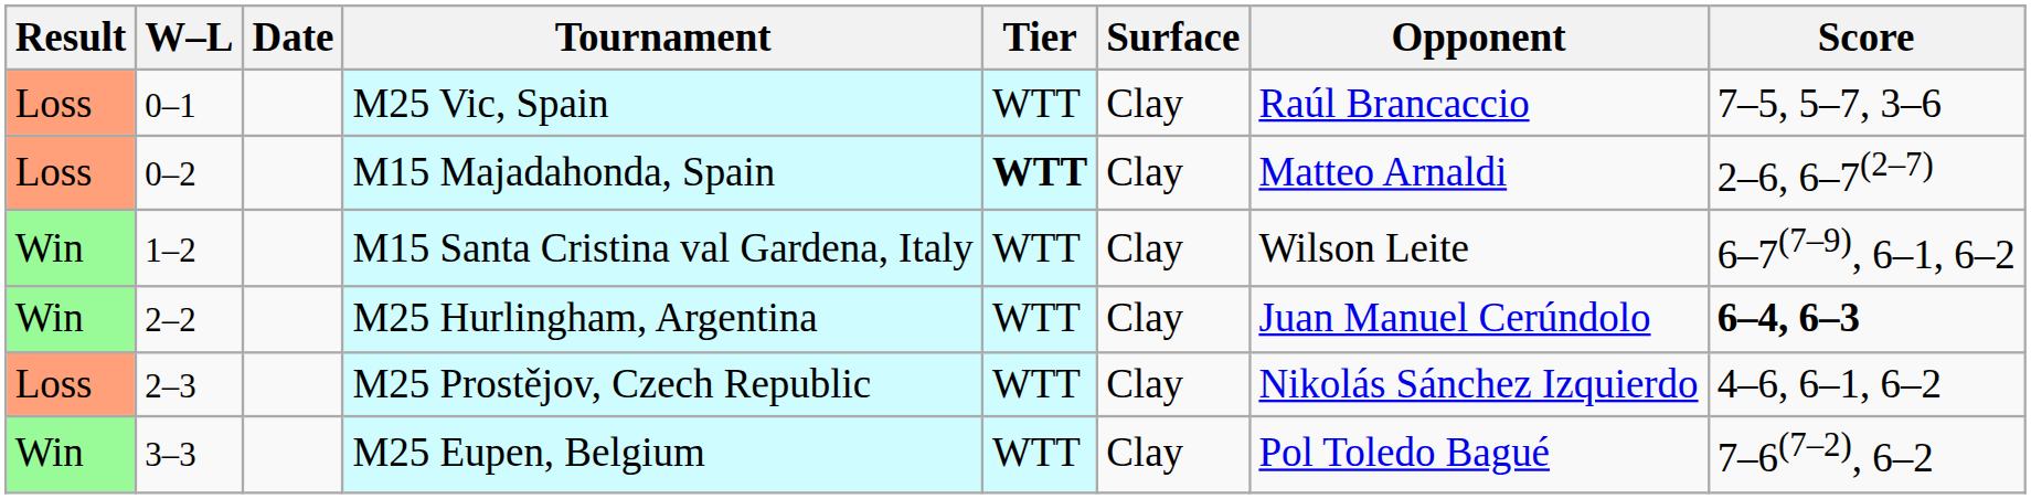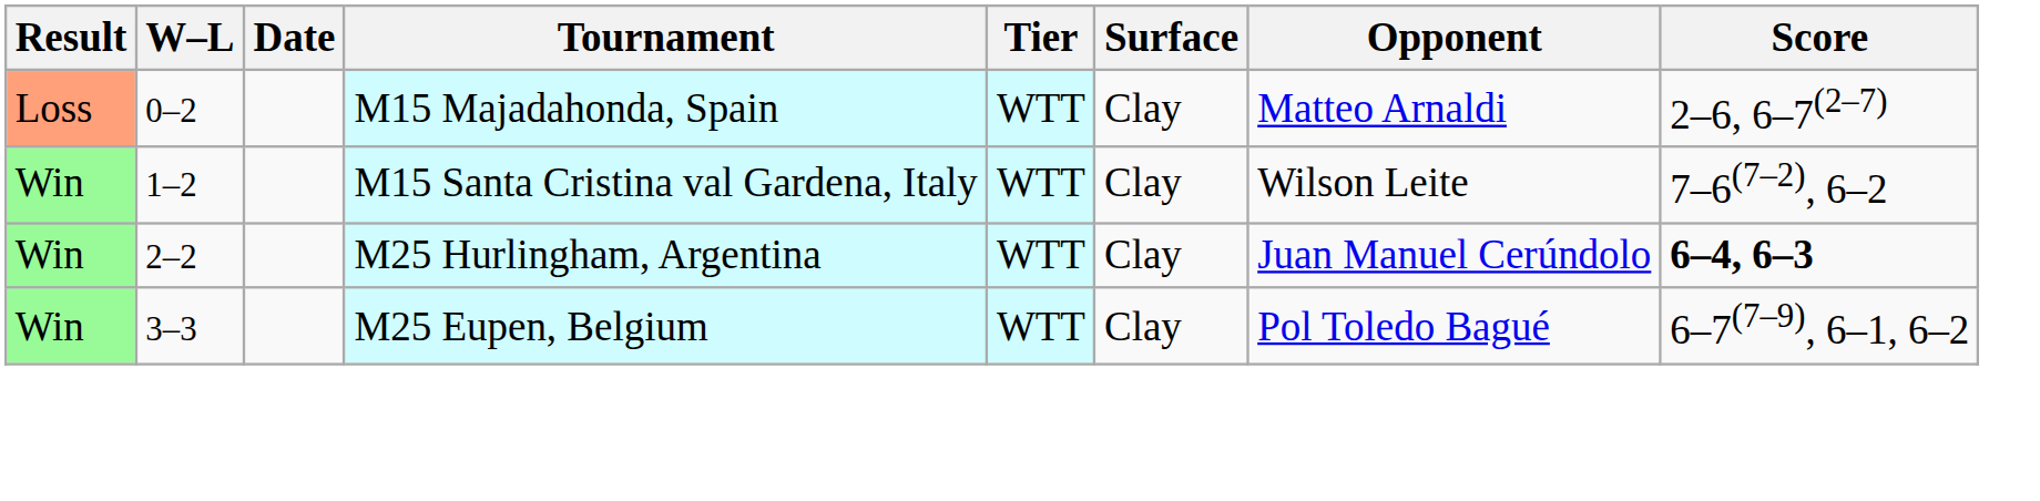- row: Loss | 0–1 | M25 Vic, Spain | WTT | Clay | Raúl Brancaccio | 7–5, 5–7, 3–6
M15 Majadahonda, Spain | Tier: bold -> normal
M15 Santa Cristina val Gardena, Italy | Score: 6–7(7–9), 6–1, 6–2 -> 7–6(7–2), 6–2
- row: Loss | 2–3 | M25 Prostějov, Czech Republic | WTT | Clay | Nikolás Sánchez Izquierdo | 4–6, 6–1, 6–2
M25 Eupen, Belgium | Score: 7–6(7–2), 6–2 -> 6–7(7–9), 6–1, 6–2
